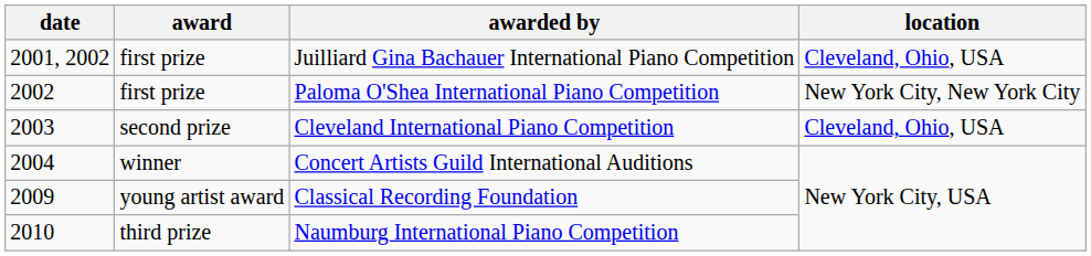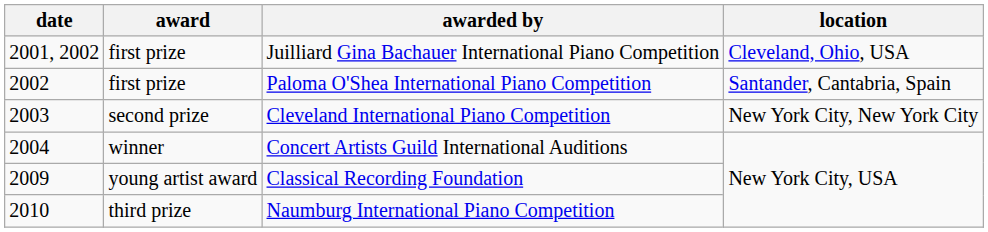Paloma O'Shea International Piano Competition | location: New York City, New York City -> Santander, Cantabria, Spain
Cleveland International Piano Competition | location: Cleveland, Ohio, USA -> New York City, New York City
